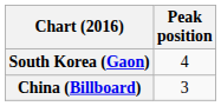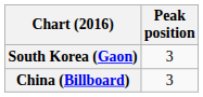South Korea (Gaon) | Peak position: 4 -> 3
